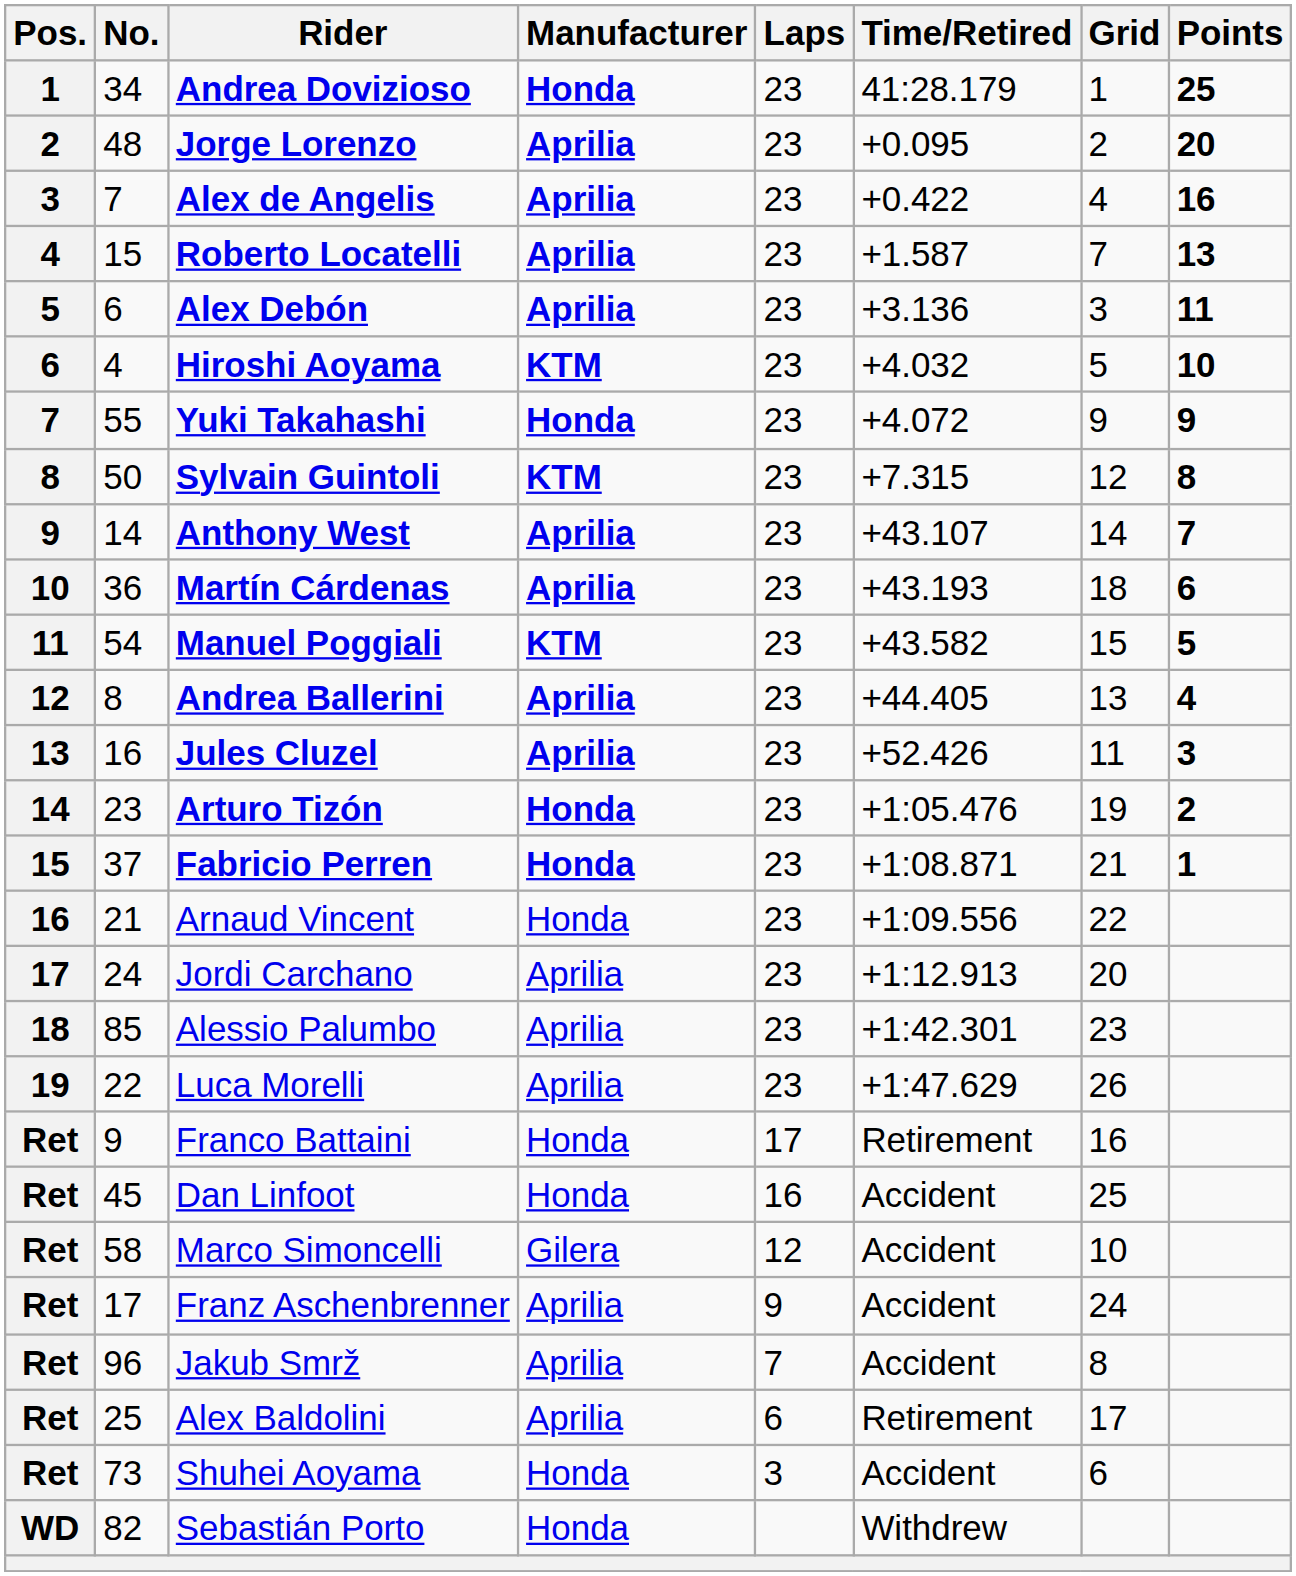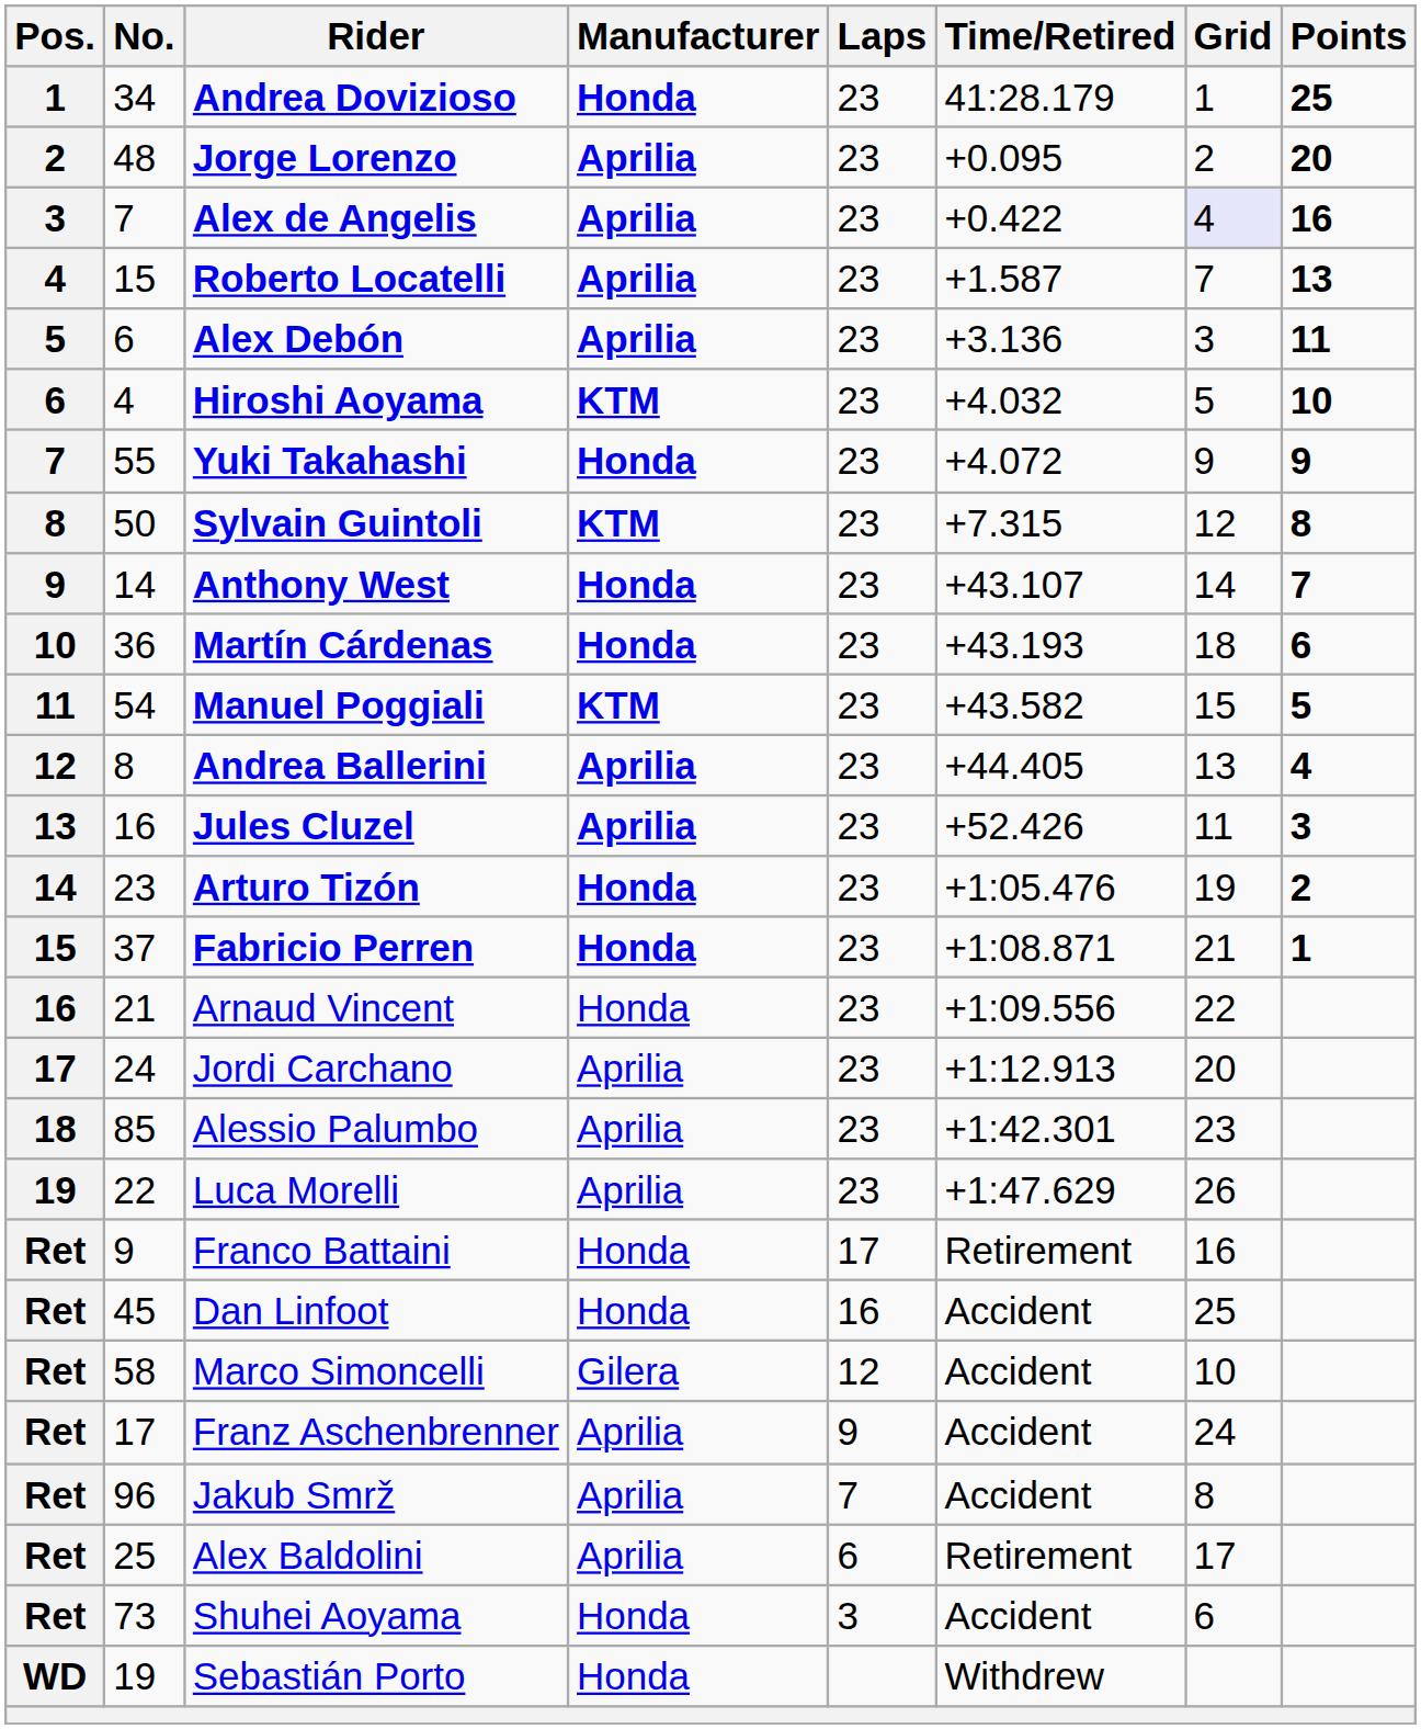Alex de Angelis | Grid: no background -> lavender background
Anthony West | Manufacturer: Aprilia -> Honda
Martín Cárdenas | Manufacturer: Aprilia -> Honda
Sebastián Porto | No.: 82 -> 19
